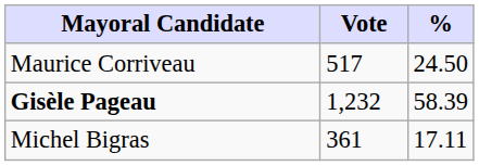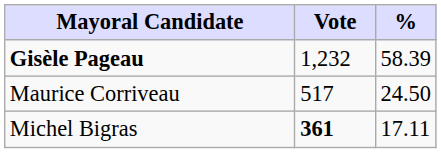rows swapped: Gisèle Pageau <-> Maurice Corriveau
Michel Bigras | Vote: normal -> bold
